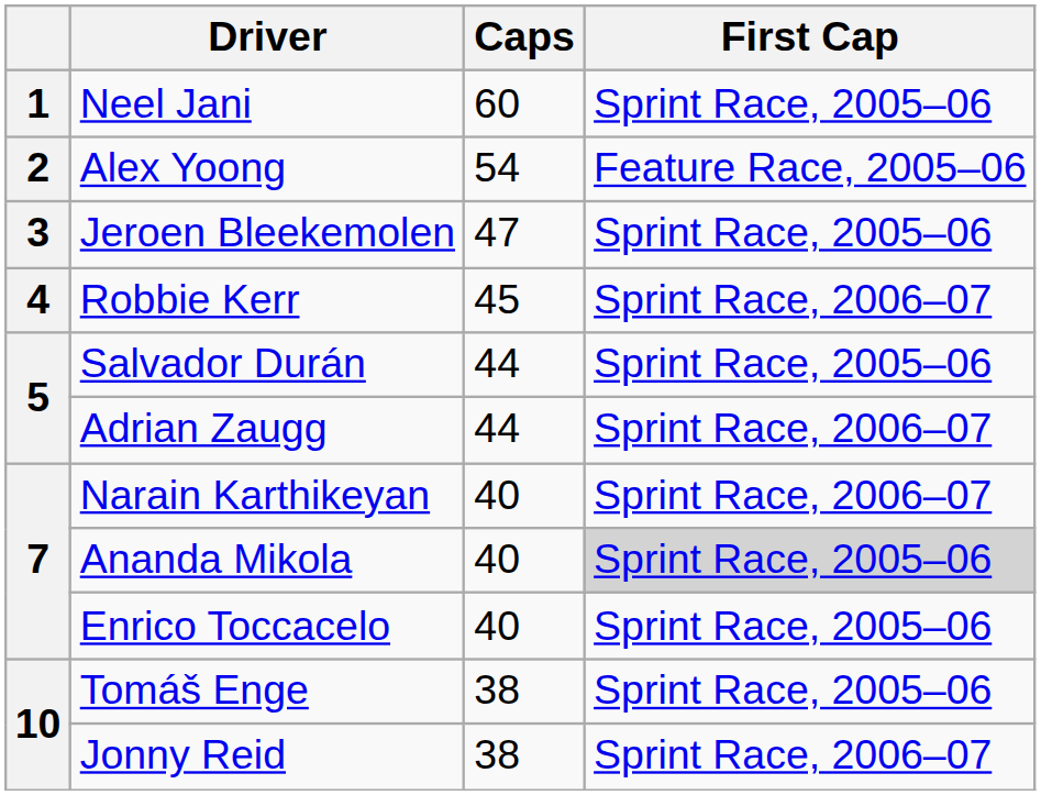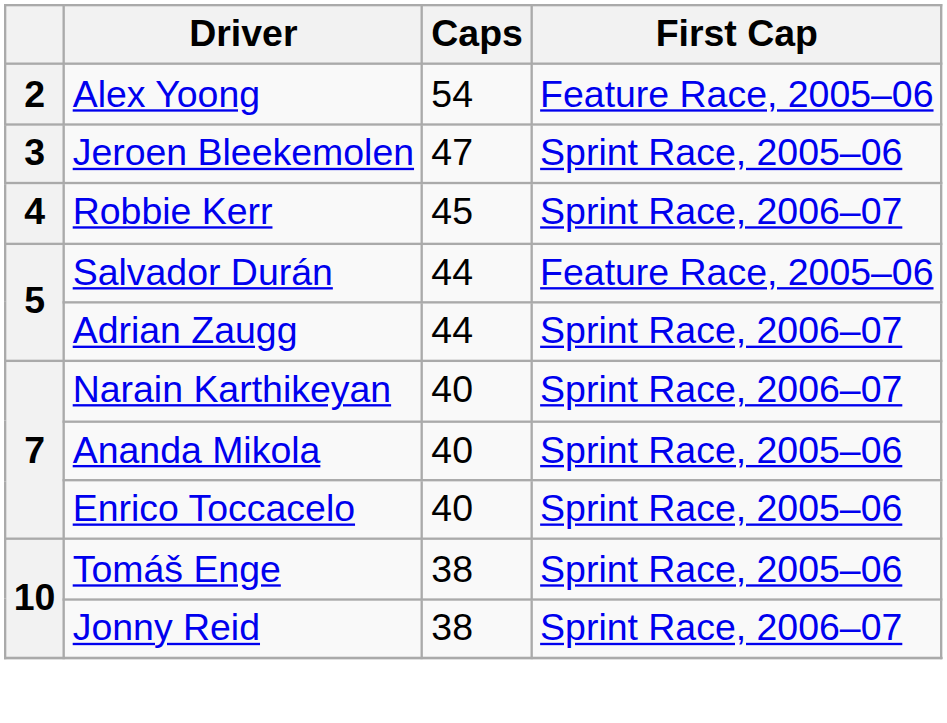- row: 1 | Neel Jani | 60 | Sprint Race, 2005–06
Salvador Durán | First Cap: Sprint Race, 2005–06 -> Feature Race, 2005–06
Ananda Mikola | First Cap: lightgrey background -> no background
